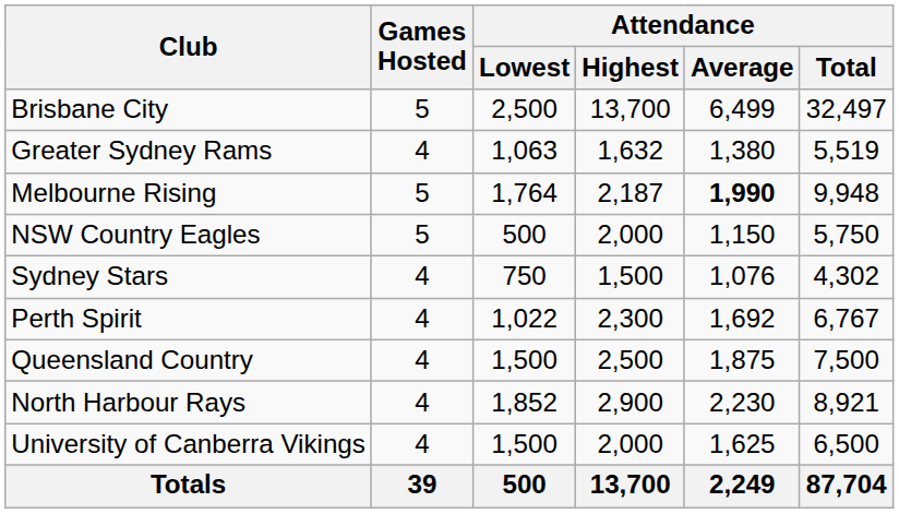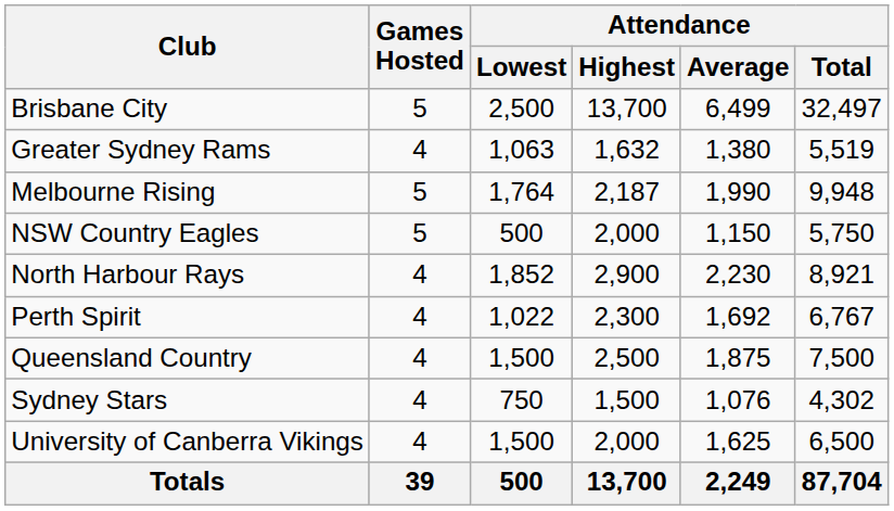Melbourne Rising | Attendance / Average: bold -> normal
rows swapped: North Harbour Rays <-> Sydney Stars
